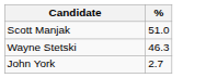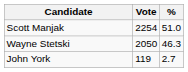+ column: Vote | 2254 | 2050 | 119
